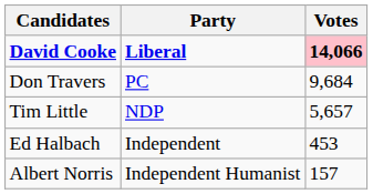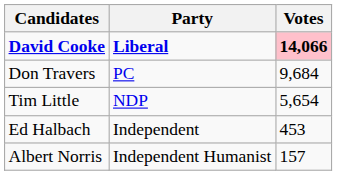Tim Little | Votes: 5,657 -> 5,654
